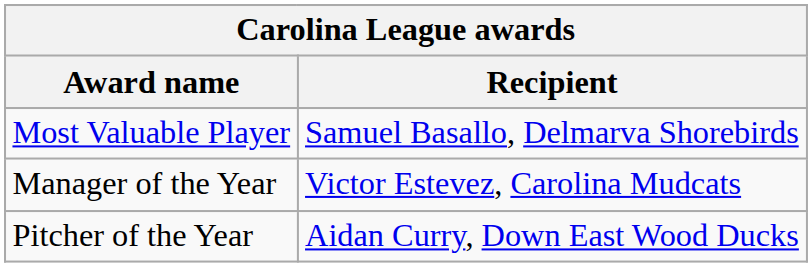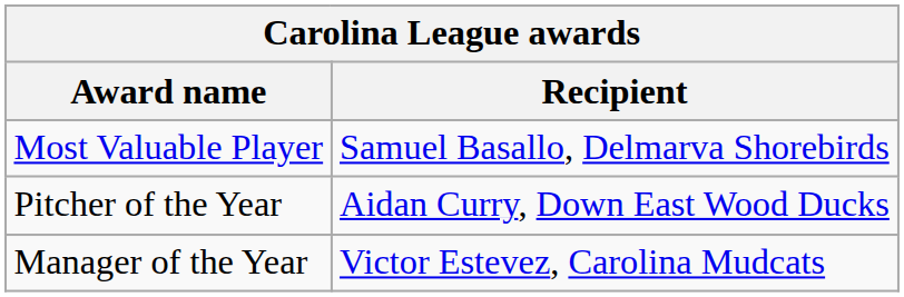rows swapped: Pitcher of the Year <-> Manager of the Year
